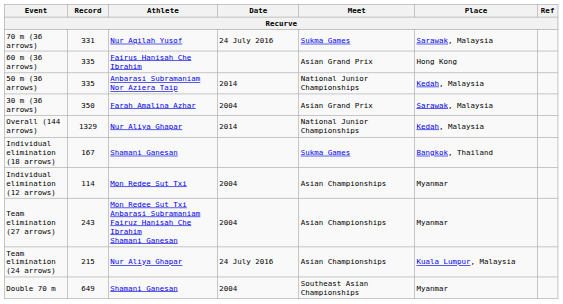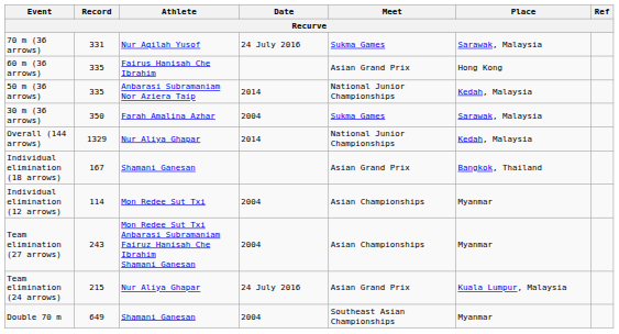30 m (36 arrows) | Meet: Asian Grand Prix -> Sukma Games
Individual elimination (18 arrows) | Meet: Sukma Games -> Asian Grand Prix
Team elimination (24 arrows) | Meet: Asian Championships -> Asian Grand Prix
